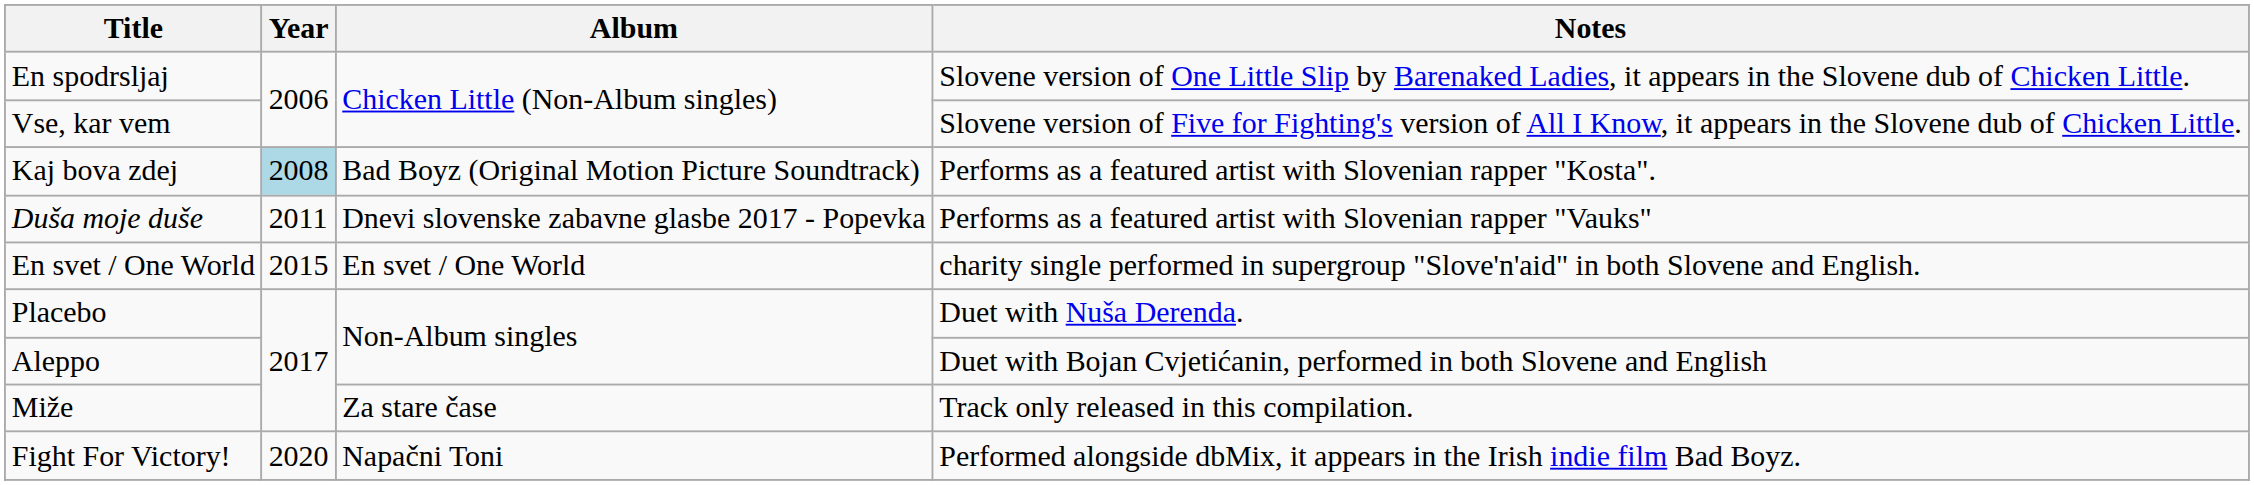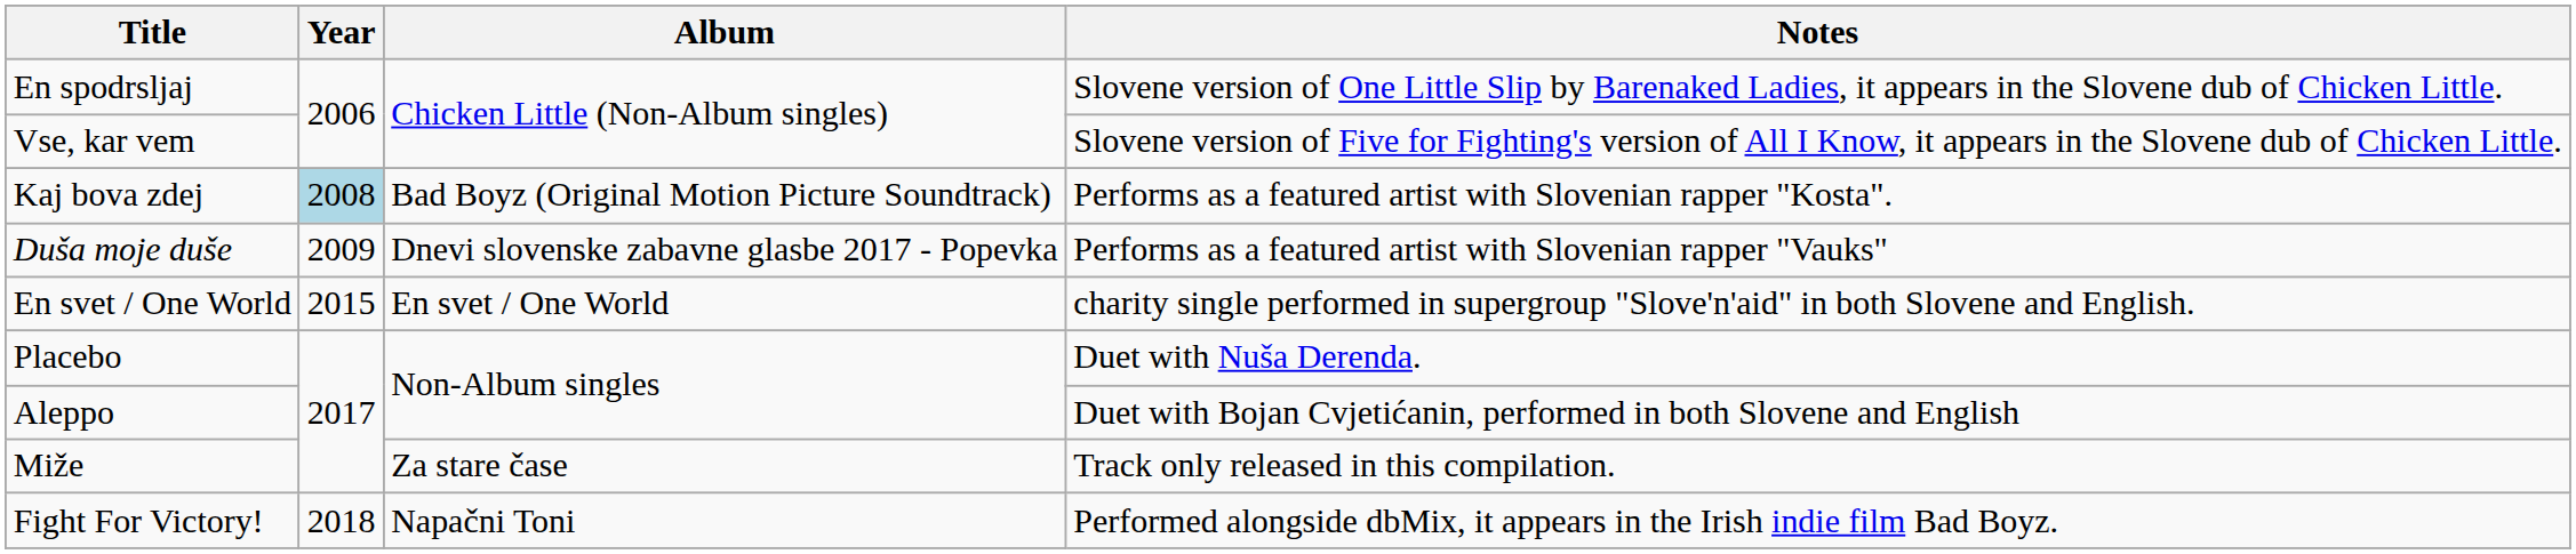Duša moje duše | Year: 2011 -> 2009
Fight For Victory! | Year: 2020 -> 2018
